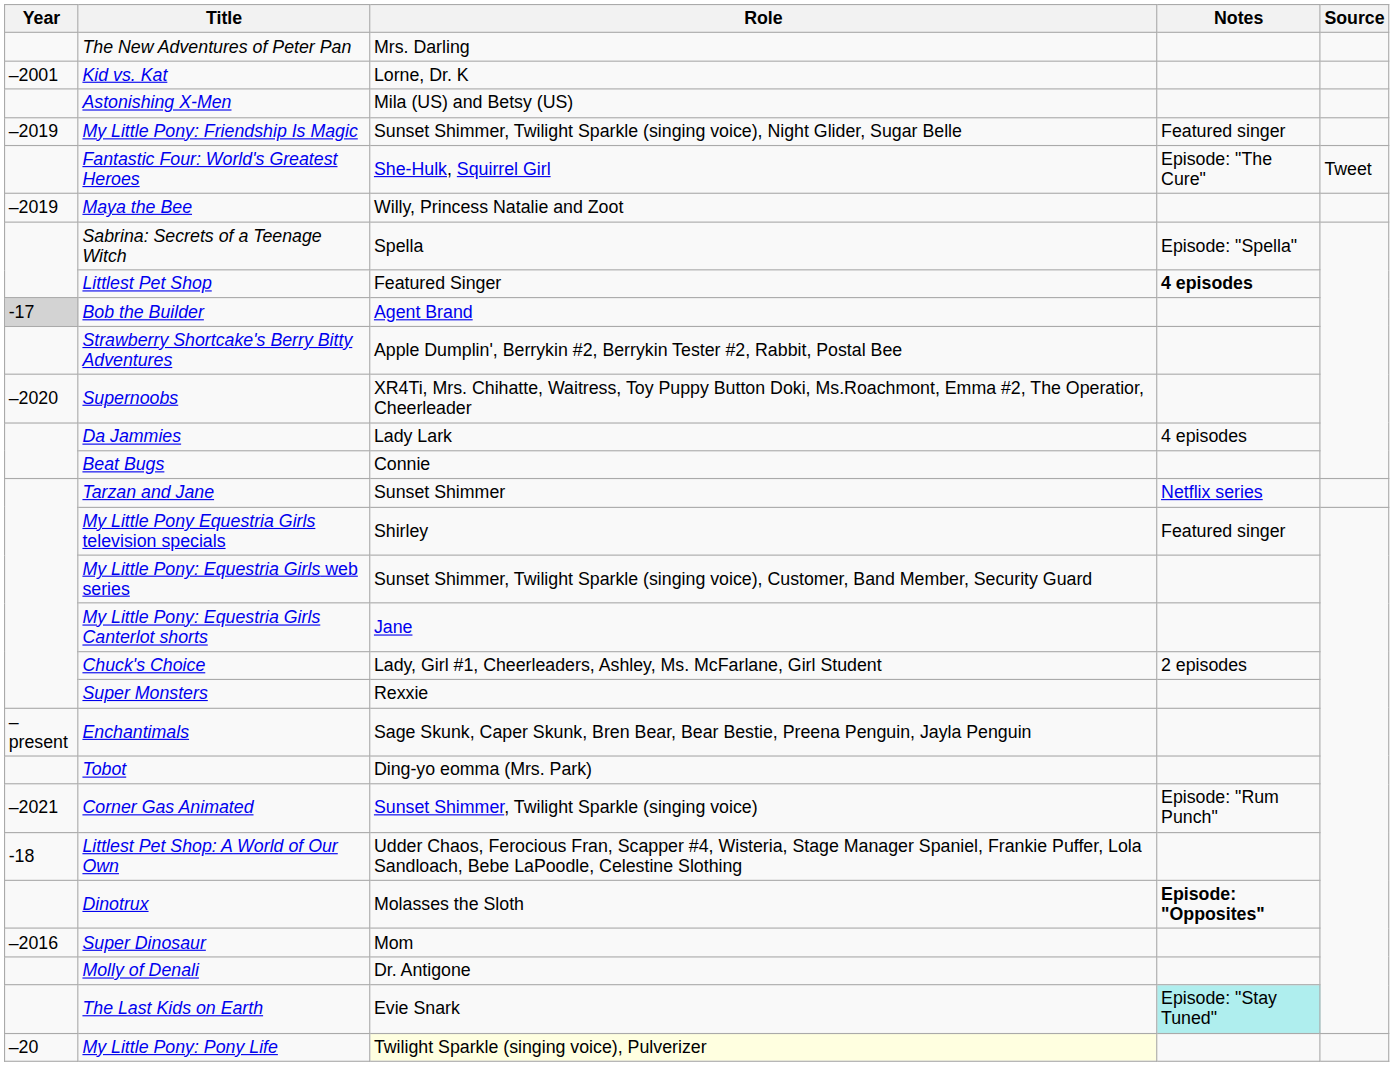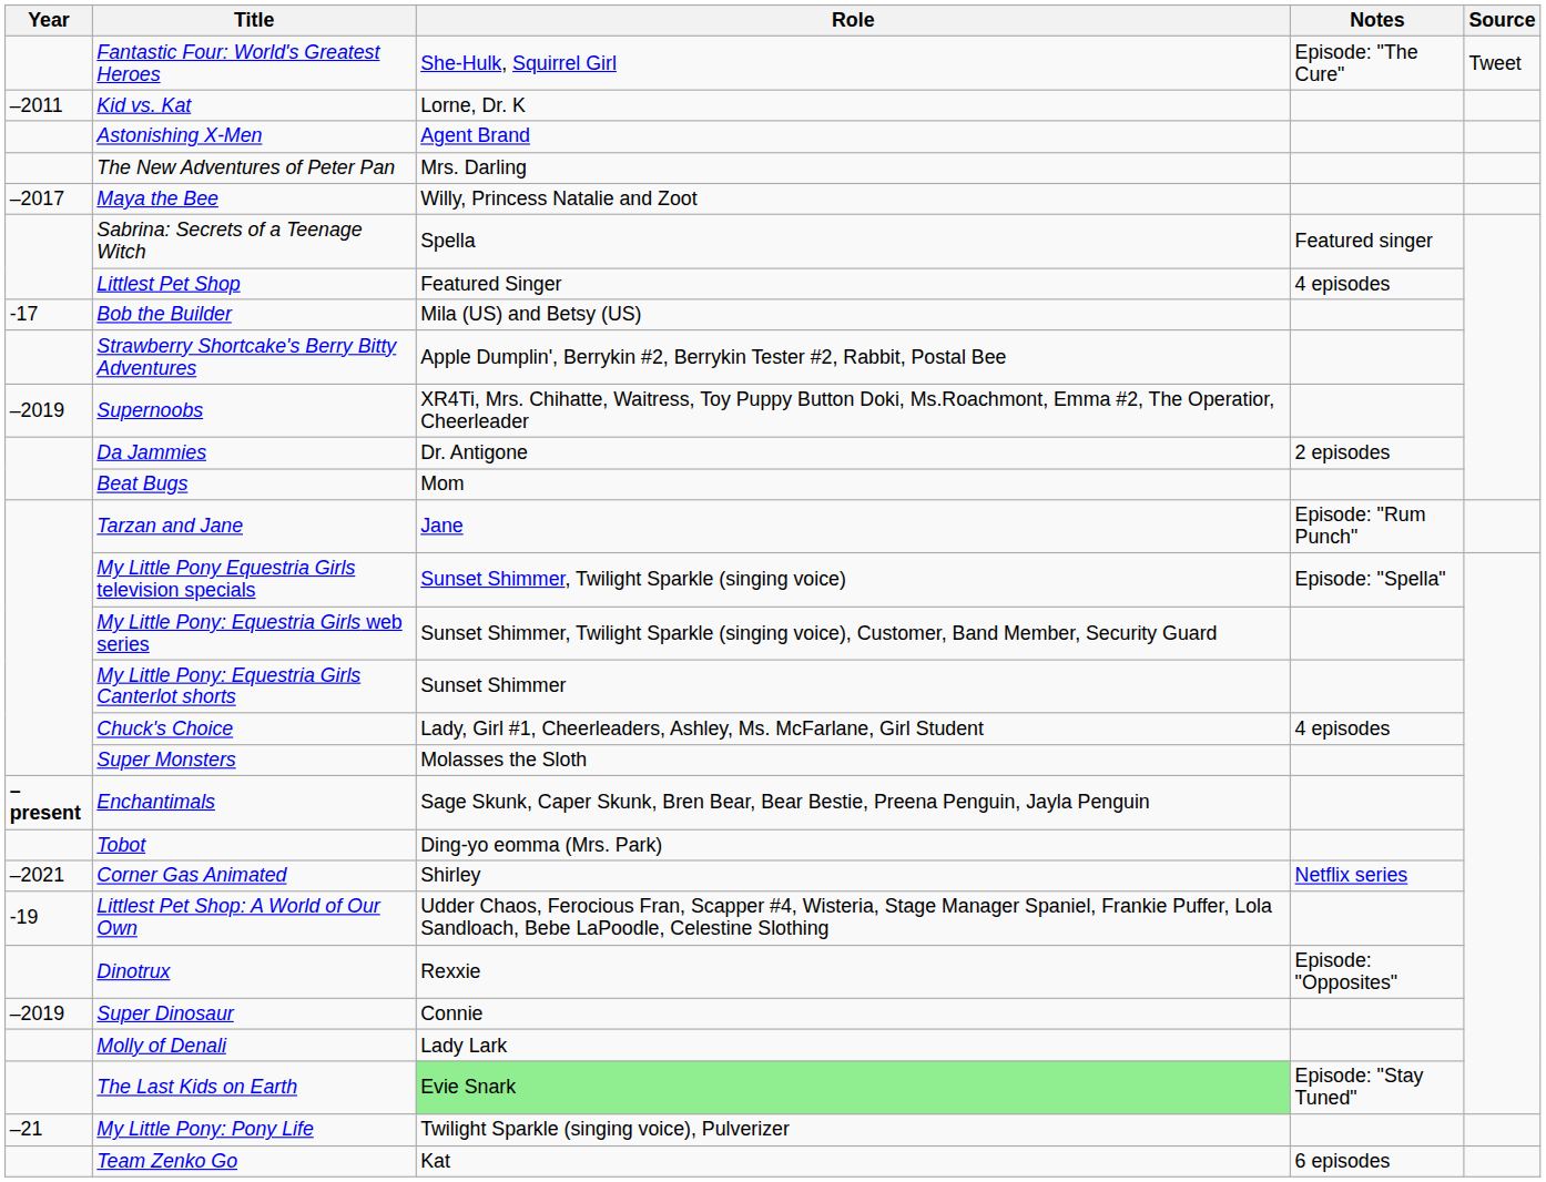rows swapped: Fantastic Four: World's Greatest Heroes <-> The New Adventures of Peter Pan
Kid vs. Kat | Year: –2001 -> –2011
Astonishing X-Men | Role: Mila (US) and Betsy (US) -> Agent Brand
- row: –2019 | My Little Pony: Friendship Is Magic | Sunset Shimmer, Twilight Sparkle (singing voice), Night Glider, Sugar Belle | Featured singer
Maya the Bee | Year: –2019 -> –2017
Sabrina: Secrets of a Teenage Witch | Notes: Episode: "Spella" -> Featured singer
Littlest Pet Shop | Notes: bold -> normal
Bob the Builder | Year: lightgrey background -> no background
Bob the Builder | Role: Agent Brand -> Mila (US) and Betsy (US)
Supernoobs | Year: –2020 -> –2019
Da Jammies | Role: Lady Lark -> Dr. Antigone
Da Jammies | Notes: 4 episodes -> 2 episodes
Beat Bugs | Role: Connie -> Mom
Tarzan and Jane | Role: Sunset Shimmer -> Jane
Tarzan and Jane | Notes: Netflix series -> Episode: "Rum Punch"
My Little Pony Equestria Girls television specials | Role: Shirley -> Sunset Shimmer, Twilight Sparkle (singing voice)
My Little Pony Equestria Girls television specials | Notes: Featured singer -> Episode: "Spella"
My Little Pony: Equestria Girls Canterlot shorts | Role: Jane -> Sunset Shimmer
Chuck's Choice | Notes: 2 episodes -> 4 episodes
Super Monsters | Role: Rexxie -> Molasses the Sloth
Enchantimals | Year: normal -> bold
Corner Gas Animated | Role: Sunset Shimmer, Twilight Sparkle (singing voice) -> Shirley
Corner Gas Animated | Notes: Episode: "Rum Punch" -> Netflix series
Littlest Pet Shop: A World of Our Own | Year: -18 -> -19
Dinotrux | Role: Molasses the Sloth -> Rexxie
Dinotrux | Notes: bold -> normal
Super Dinosaur | Year: –2016 -> –2019
Super Dinosaur | Role: Mom -> Connie
Molly of Denali | Role: Dr. Antigone -> Lady Lark
The Last Kids on Earth | Role: no background -> lightgreen background
The Last Kids on Earth | Notes: paleturquoise background -> no background
My Little Pony: Pony Life | Year: –20 -> –21
My Little Pony: Pony Life | Role: lightyellow background -> no background
+ row: Team Zenko Go | Kat | 6 episodes
